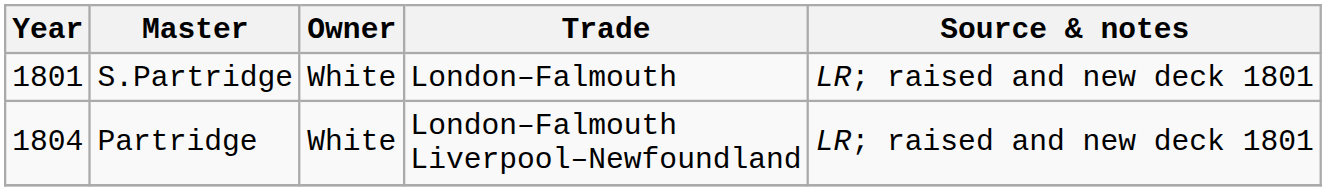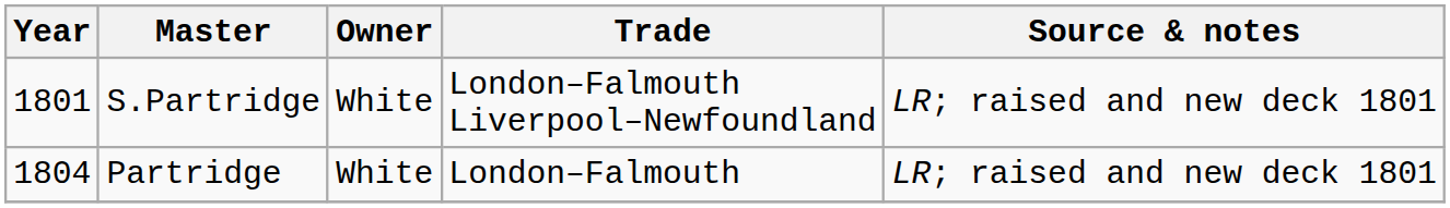S.Partridge | Trade: London–Falmouth -> London–Falmouth Liverpool–Newfoundland
Partridge | Trade: London–Falmouth Liverpool–Newfoundland -> London–Falmouth
